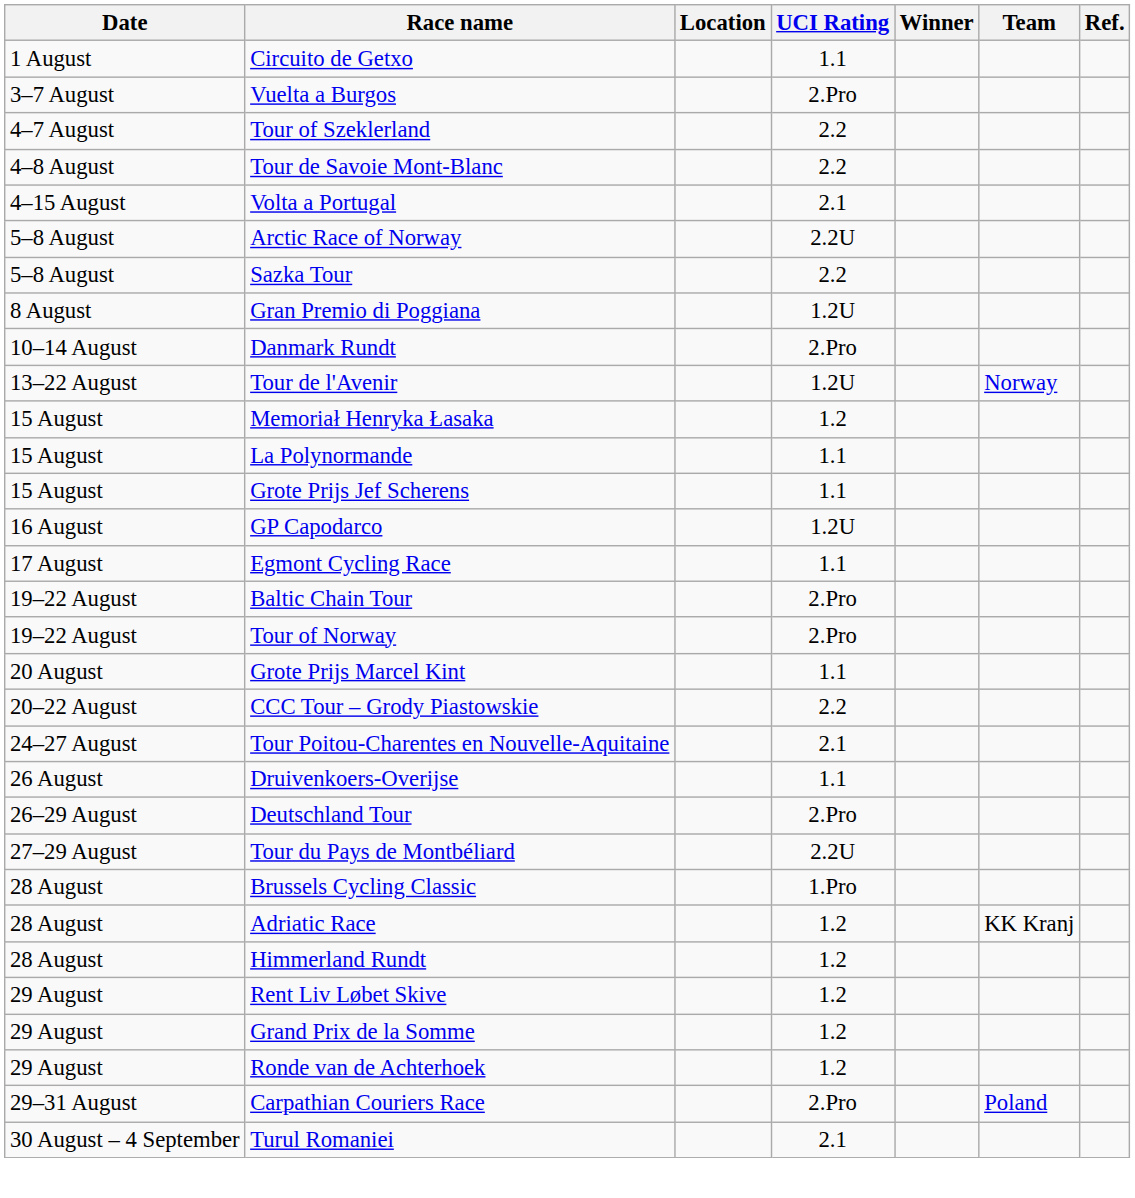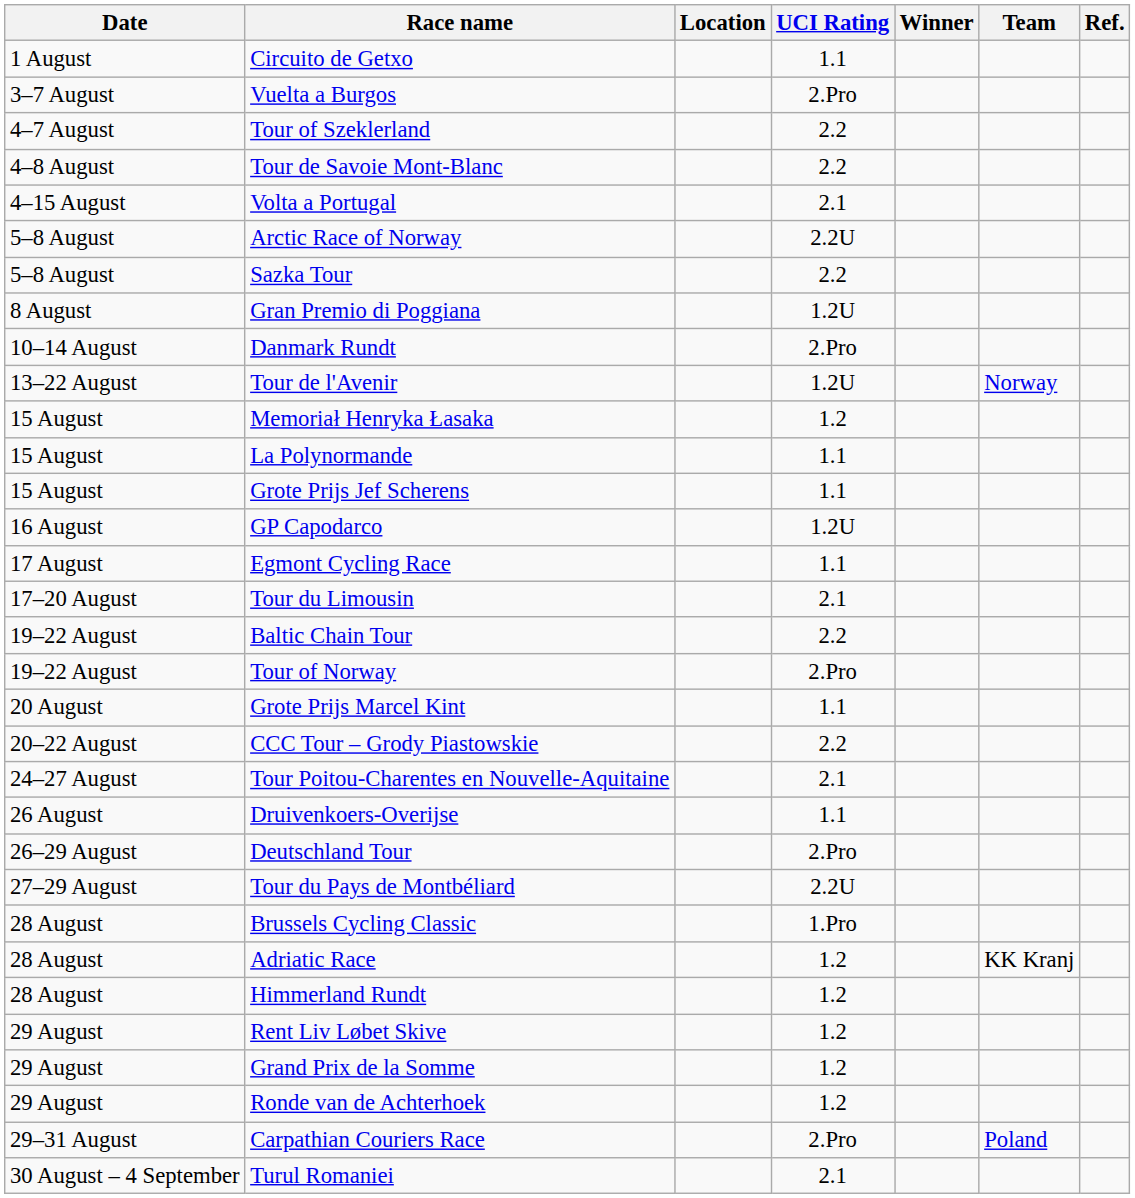+ row: 17–20 August | Tour du Limousin | 2.1
Baltic Chain Tour | UCI Rating: 2.Pro -> 2.2
